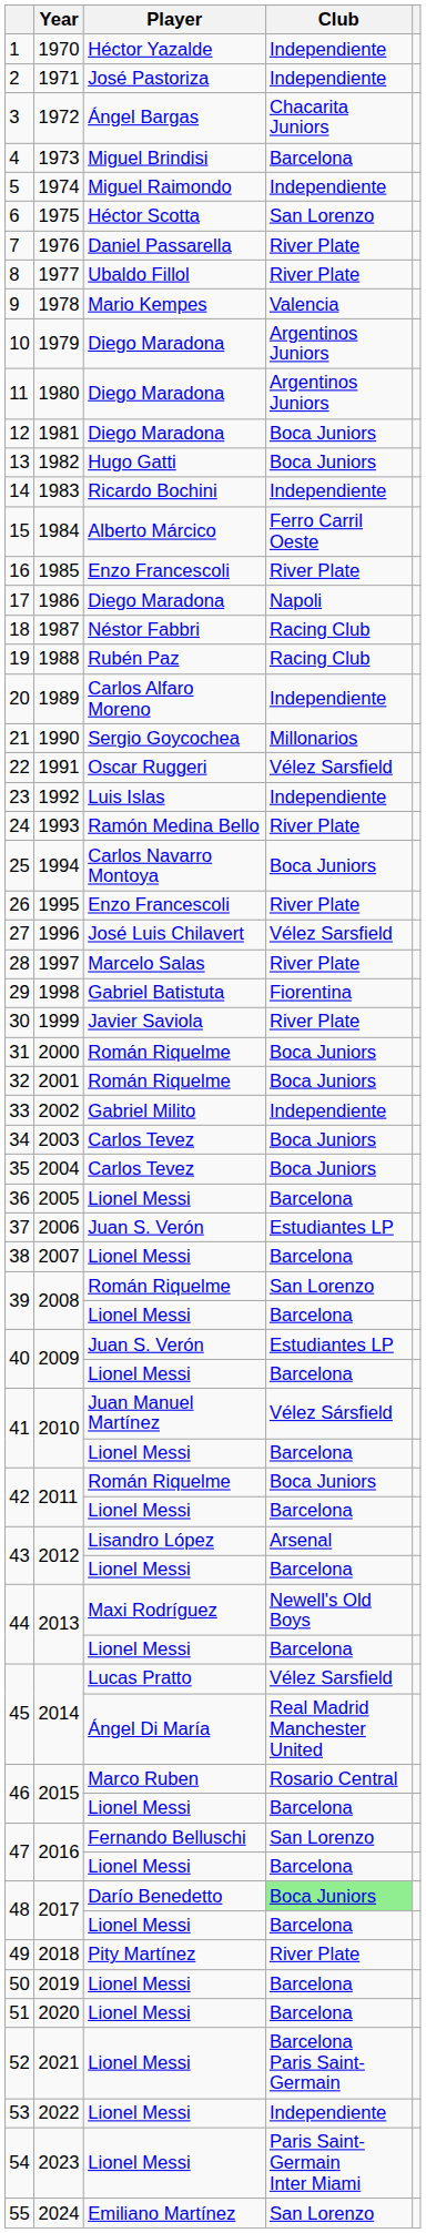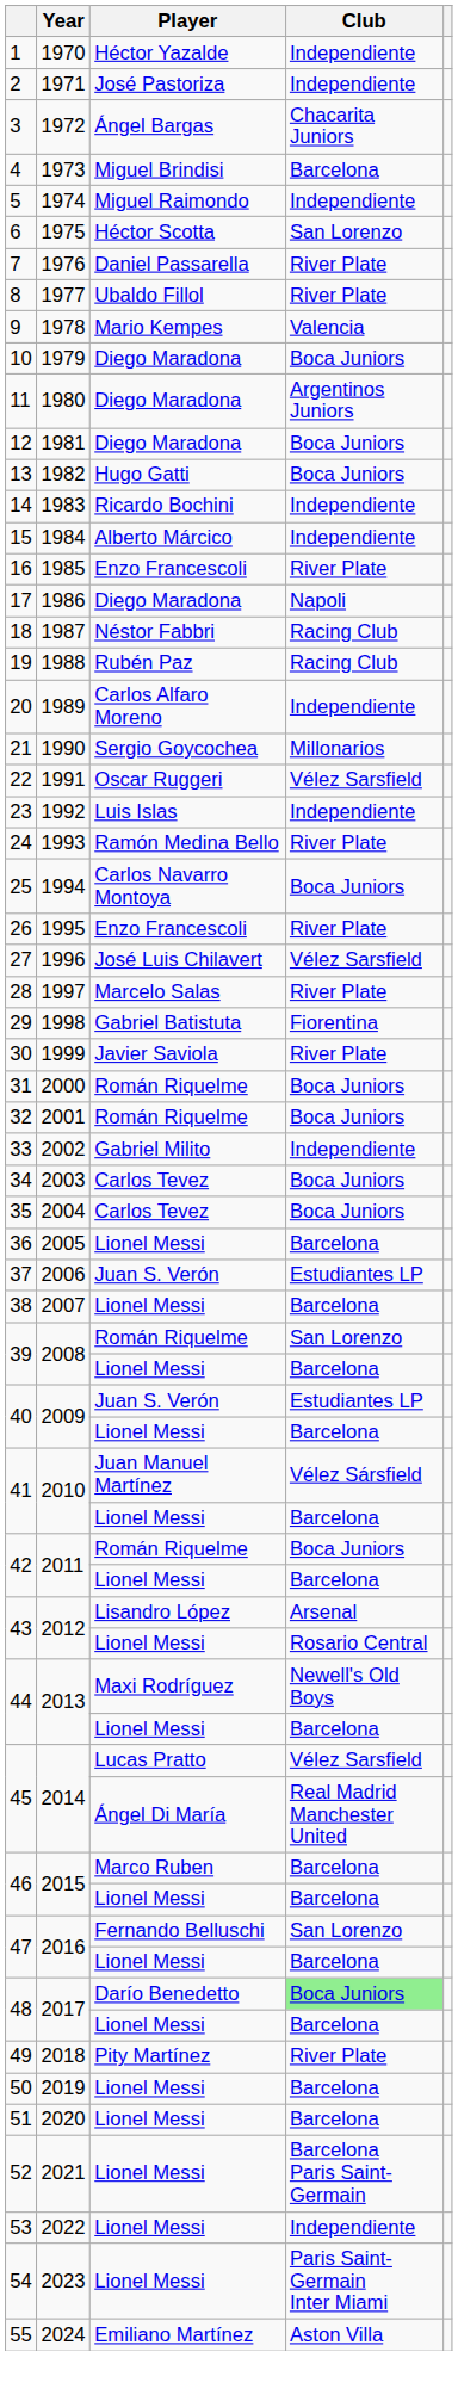10 | Club: Argentinos Juniors -> Boca Juniors
15 | Club: Ferro Carril Oeste -> Independiente
43 / Lionel Messi | Club: Barcelona -> Rosario Central
46 / Marco Ruben | Club: Rosario Central -> Barcelona
55 | Club: San Lorenzo -> Aston Villa
